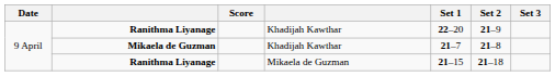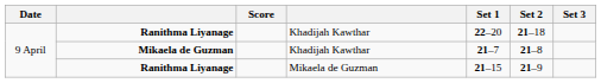Ranithma Liyanage / Khadijah Kawthar | Set 2: 21–9 -> 21–18
Ranithma Liyanage / Mikaela de Guzman | Set 2: 21–18 -> 21–9
